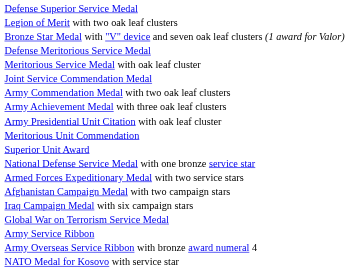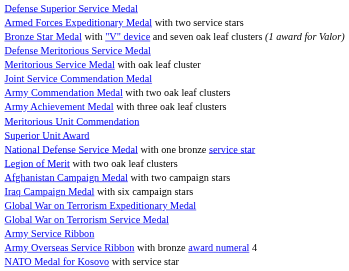rows swapped: Legion of Merit with two oak leaf clusters <-> Armed Forces Expeditionary Medal with two service stars
- row: Army Presidential Unit Citation with oak leaf cluster
+ row: Global War on Terrorism Expeditionary Medal
